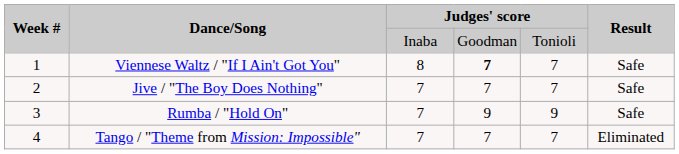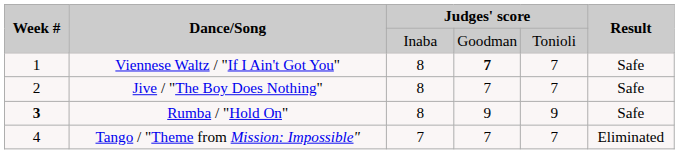Jive / "The Boy Does Nothing" | column 3: 7 -> 8
Rumba / "Hold On" | Week #: normal -> bold
Rumba / "Hold On" | column 3: 7 -> 8
